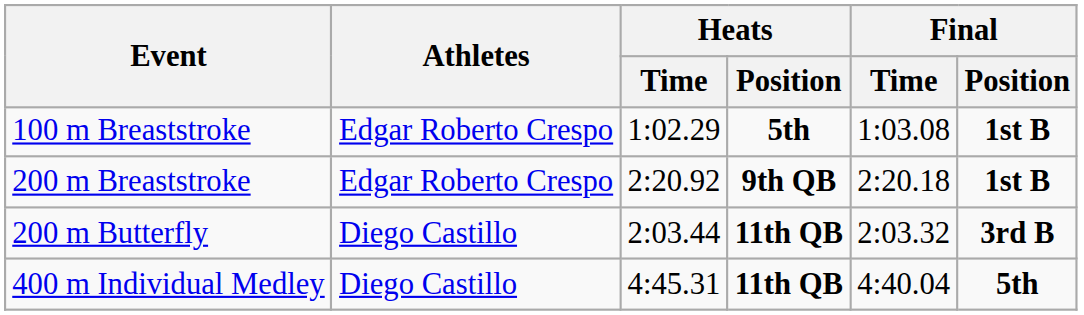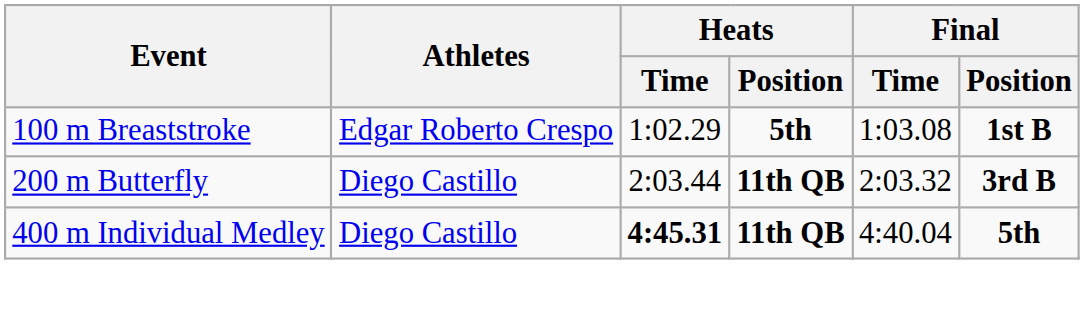- row: 200 m Breaststroke | Edgar Roberto Crespo | 2:20.92 | 9th QB | 2:20.18 | 1st B
400 m Individual Medley | Heats / Time: normal -> bold
